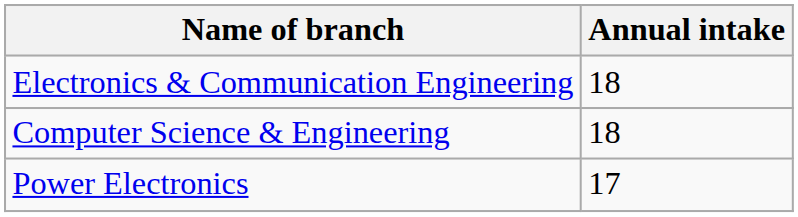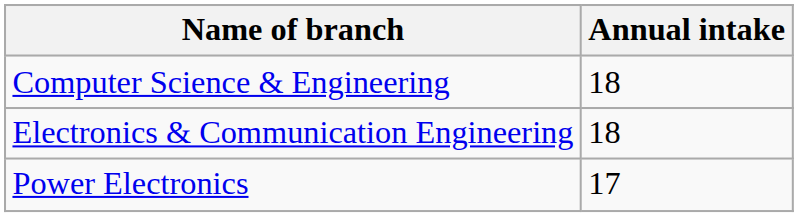rows swapped: Electronics & Communication Engineering <-> Computer Science & Engineering
